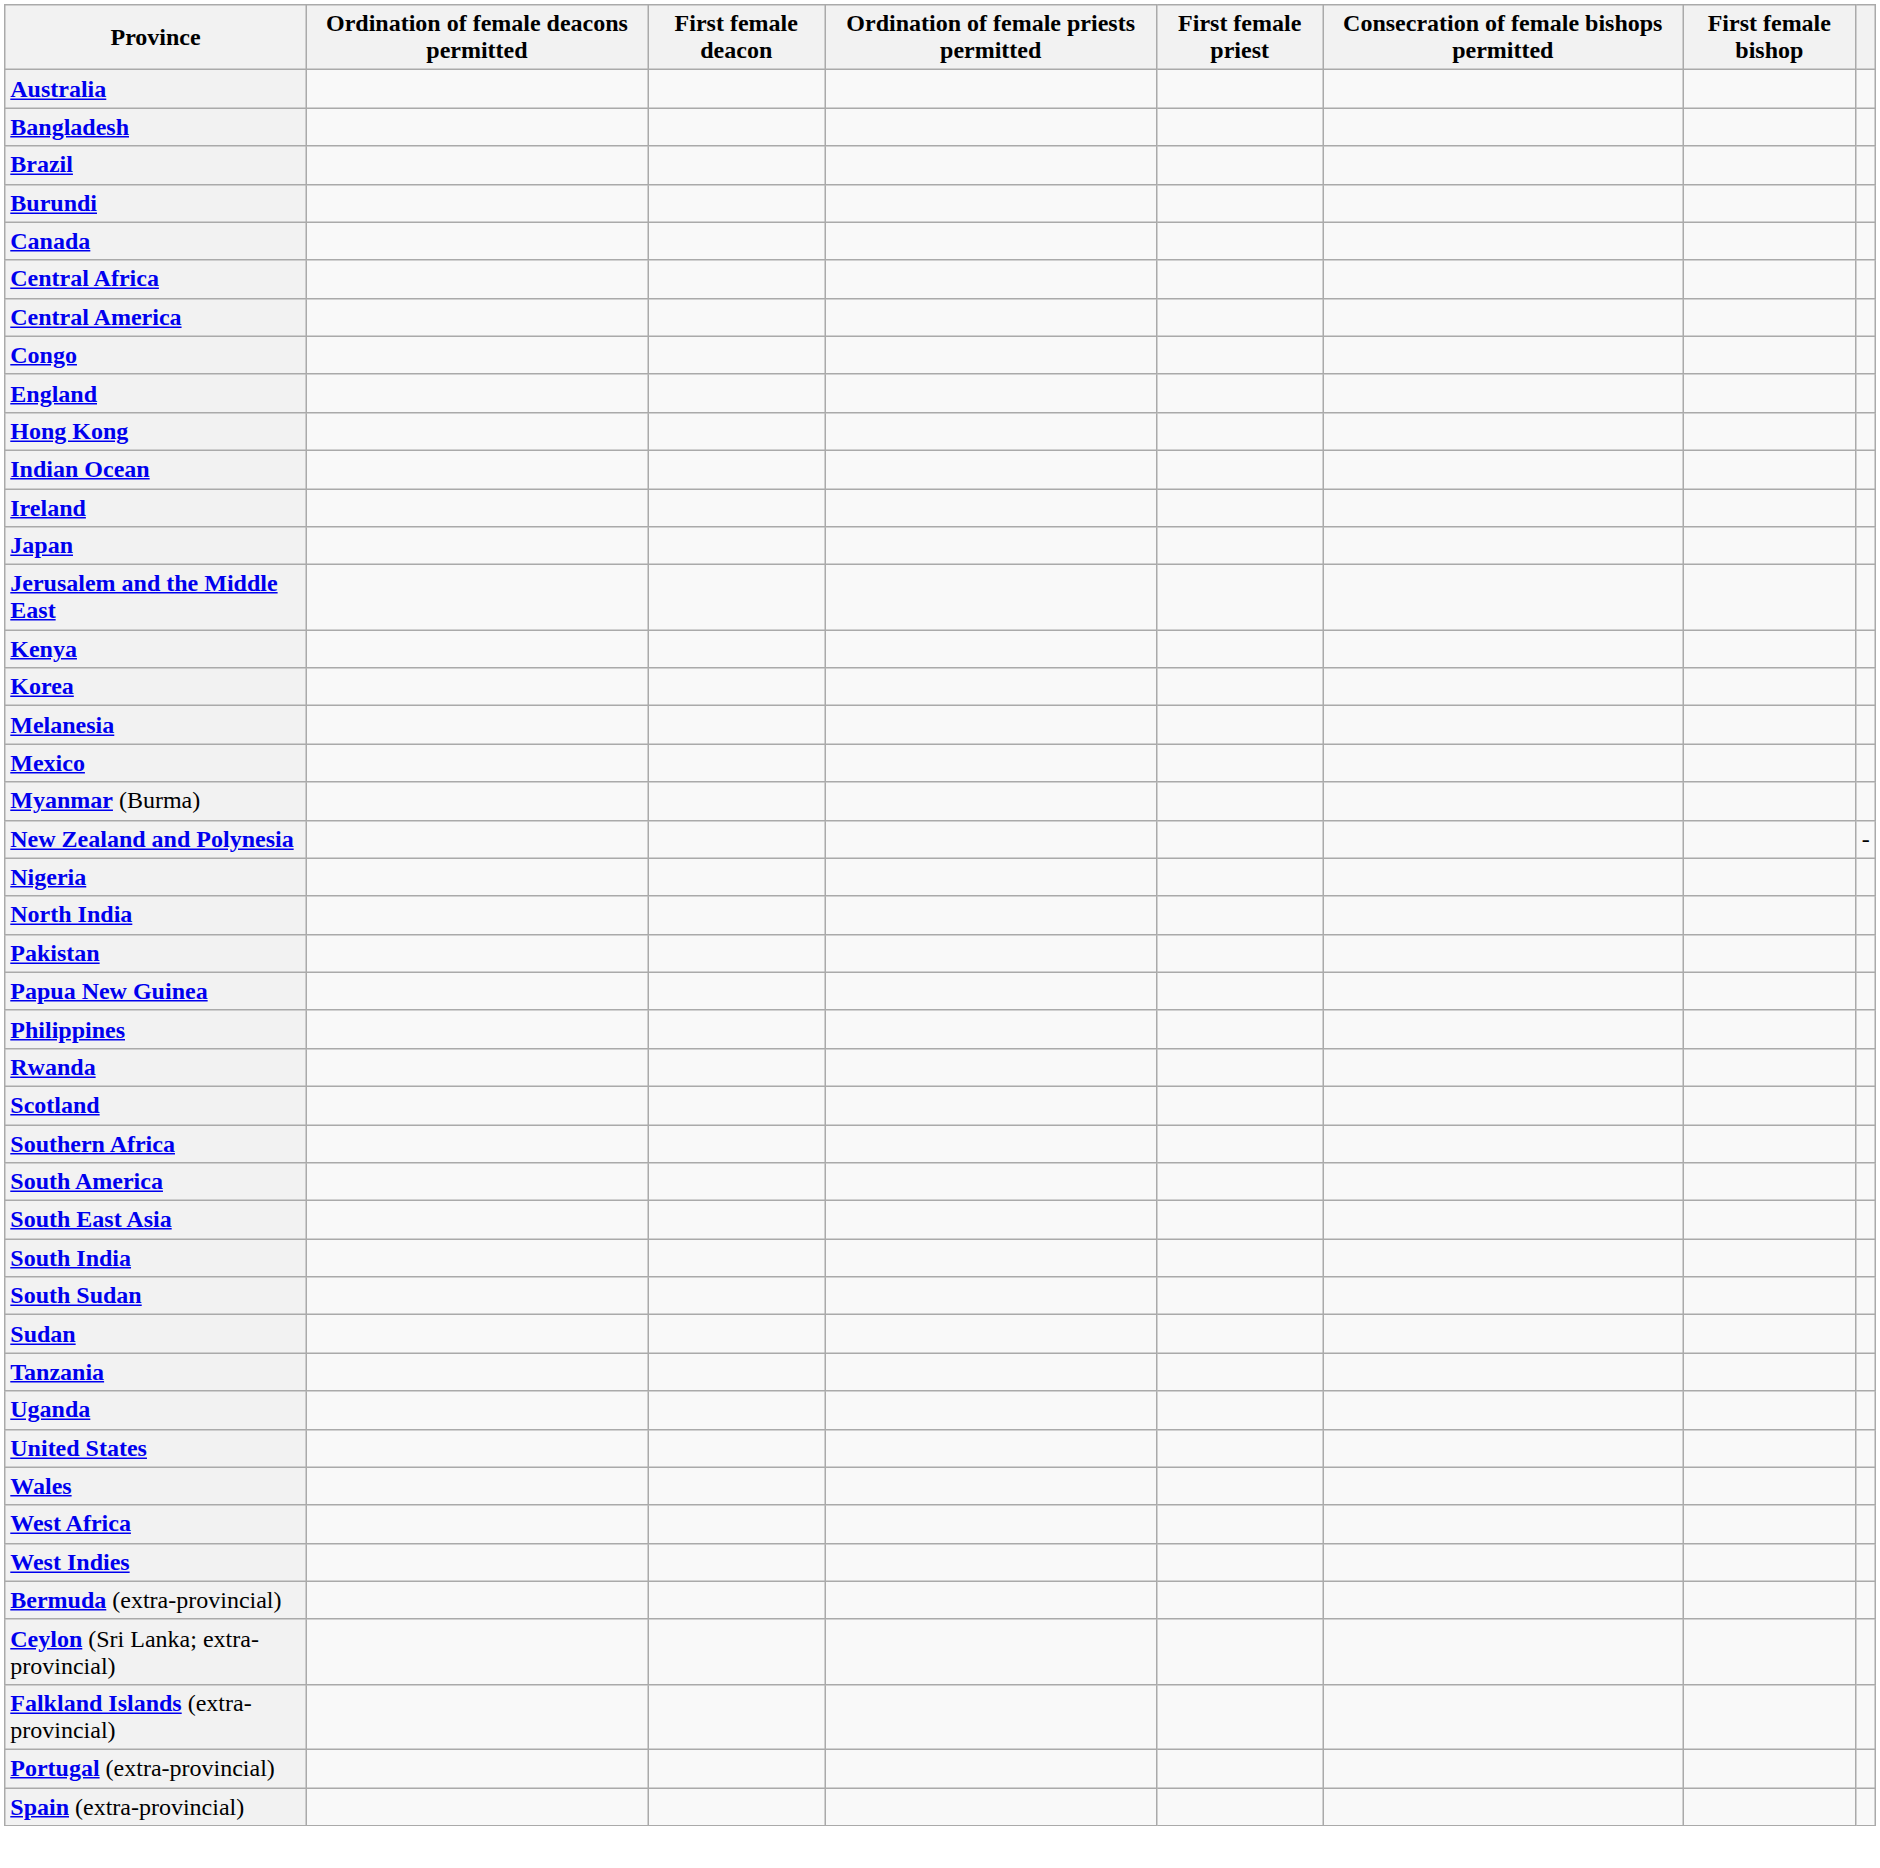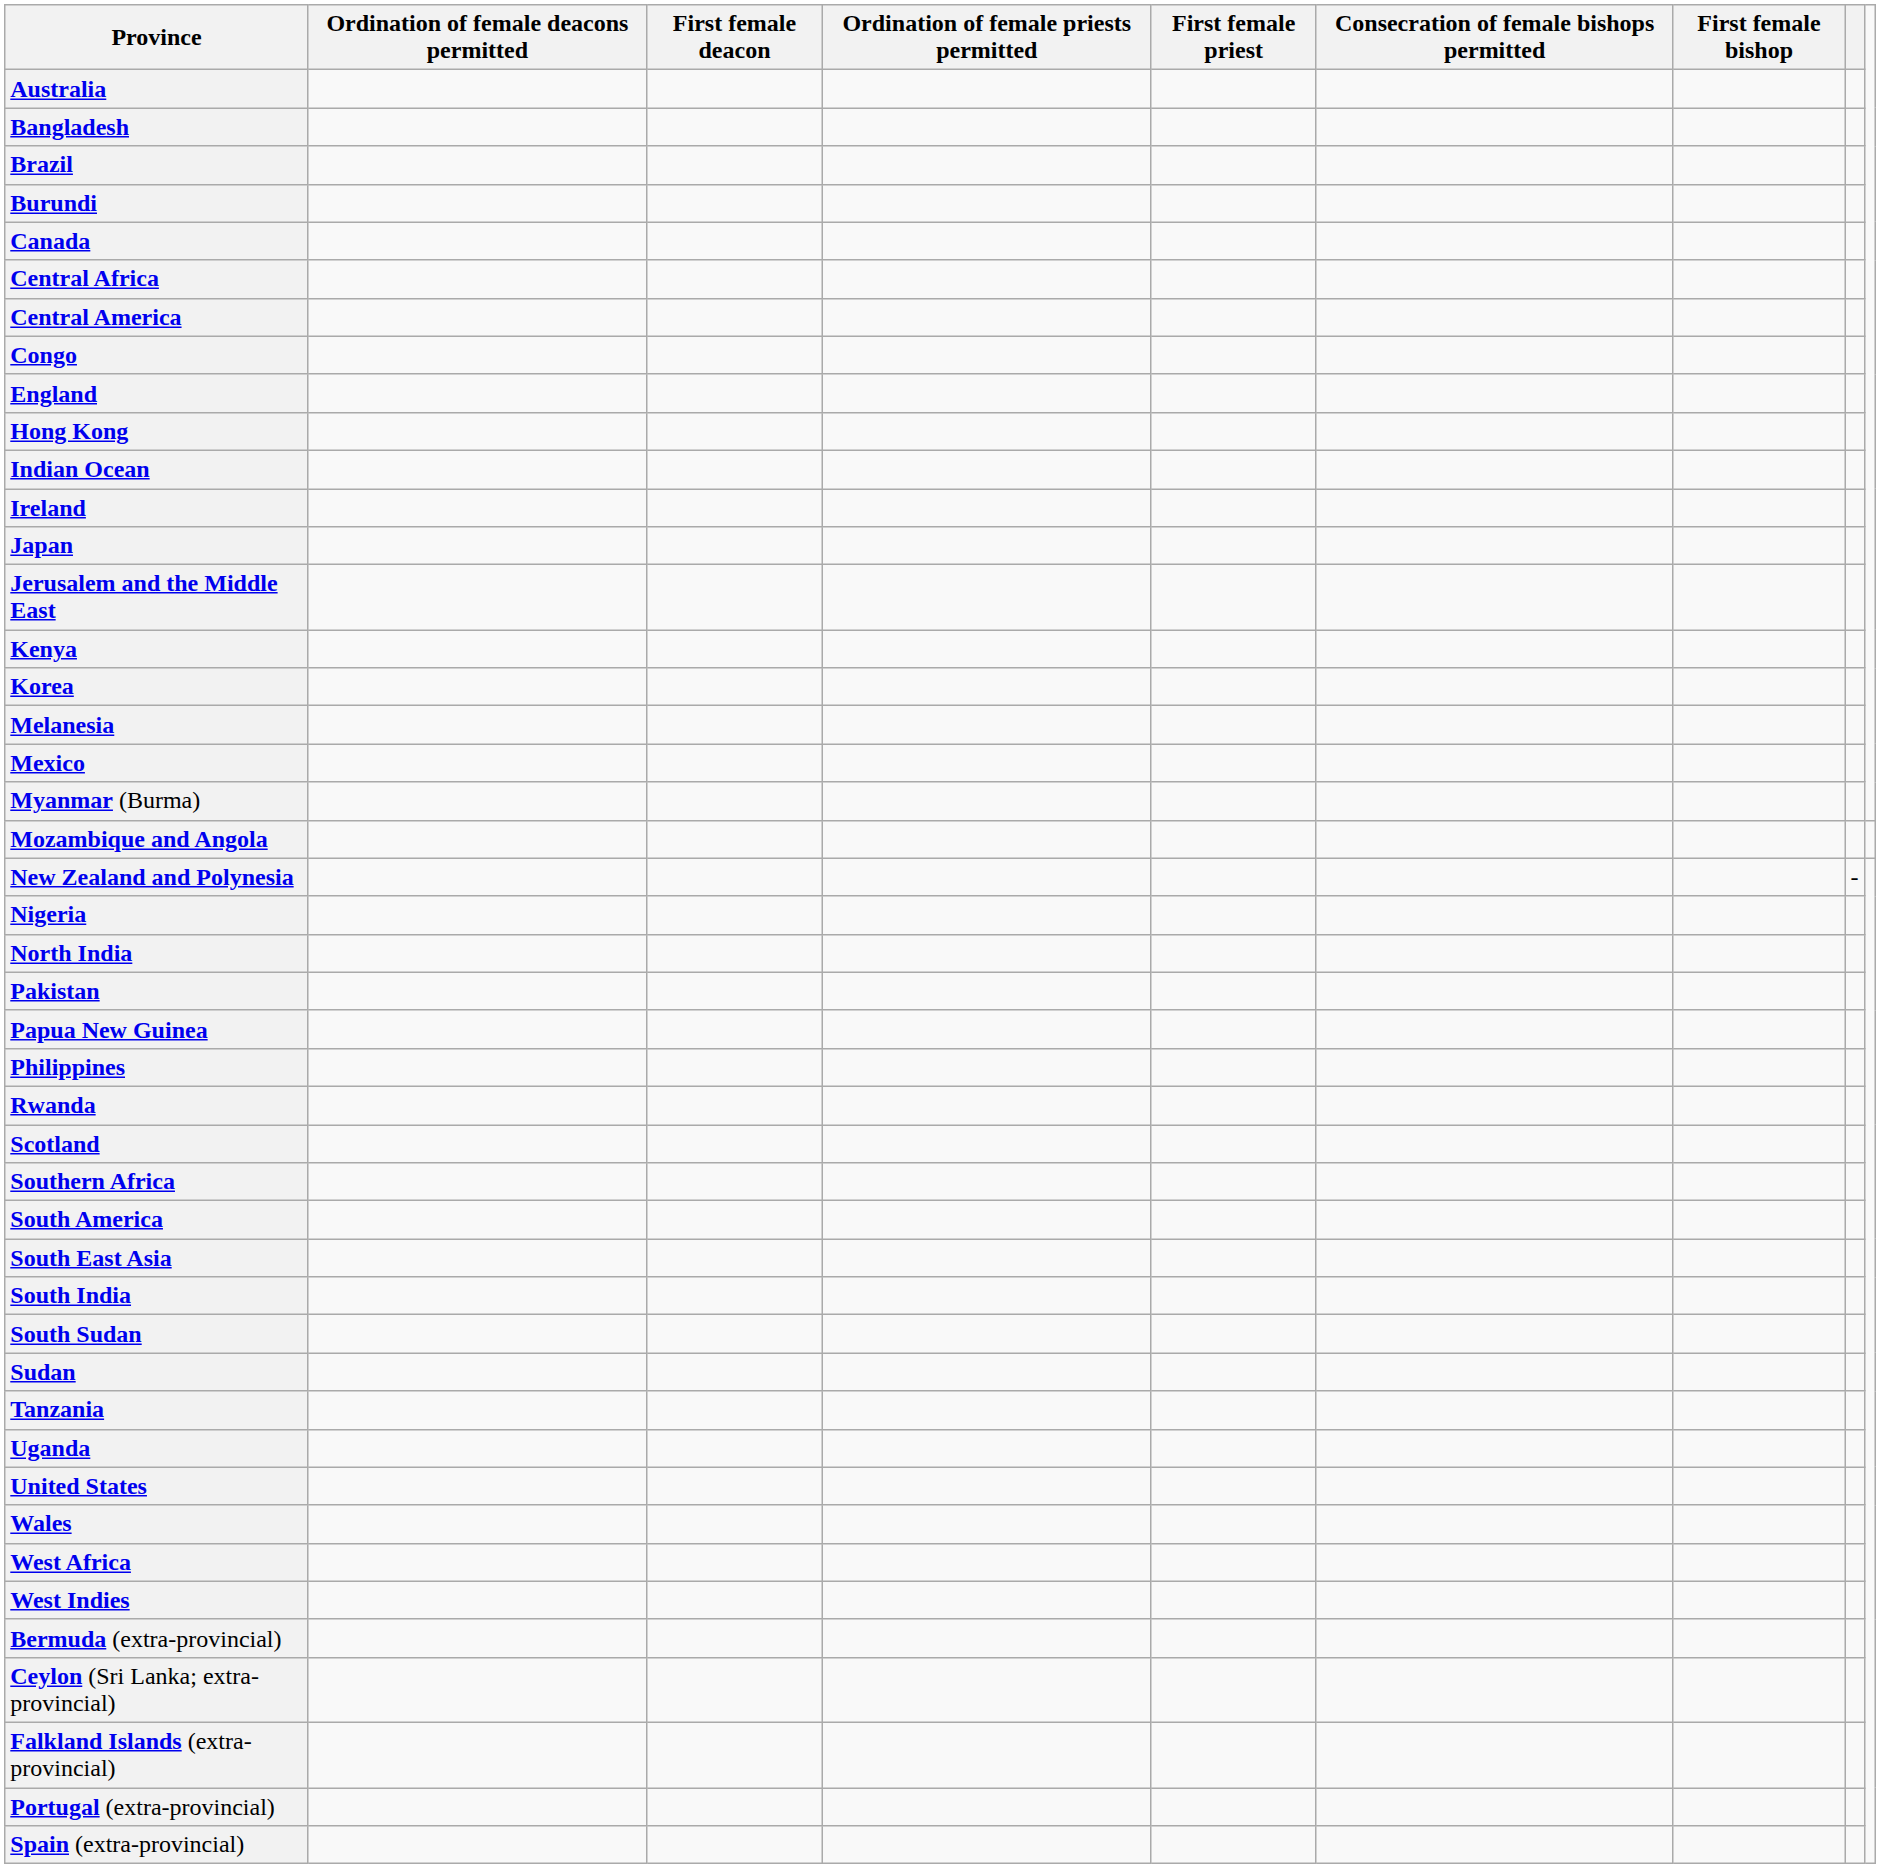+ row: Mozambique and Angola
